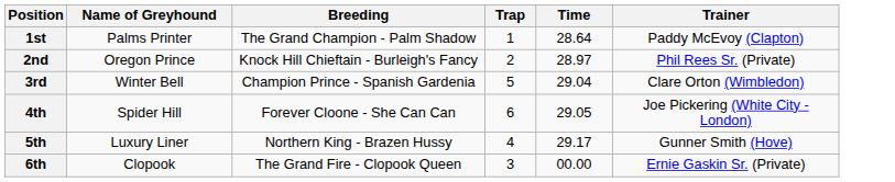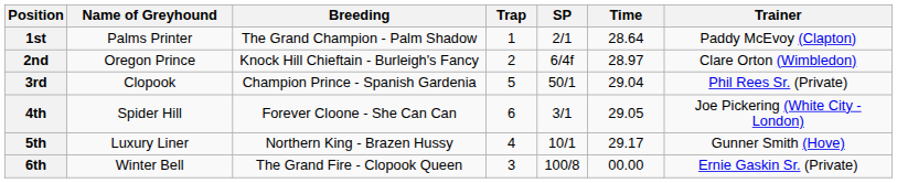+ column: SP | 2/1 | 6/4f | 50/1 | 3/1 | 10/1 | 100/8
2nd | Trainer: Phil Rees Sr. (Private) -> Clare Orton (Wimbledon)
3rd | Name of Greyhound: Winter Bell -> Clopook
3rd | Trainer: Clare Orton (Wimbledon) -> Phil Rees Sr. (Private)
6th | Name of Greyhound: Clopook -> Winter Bell
